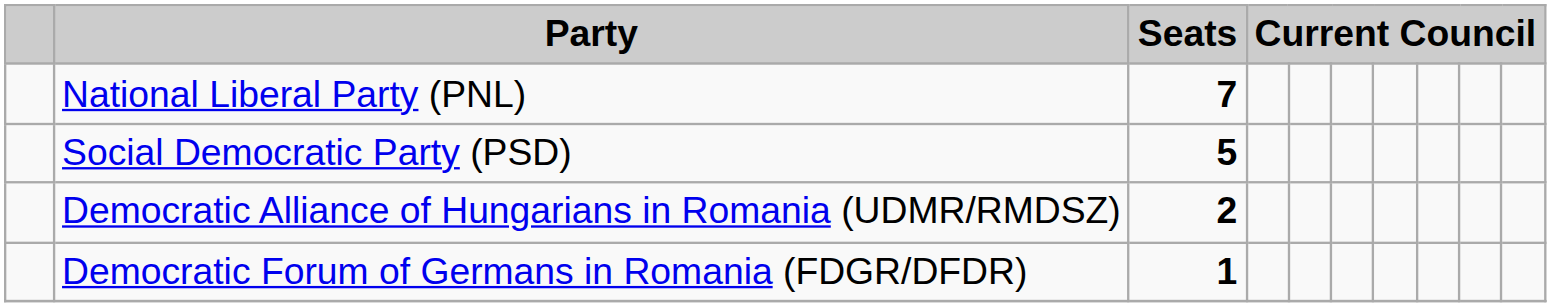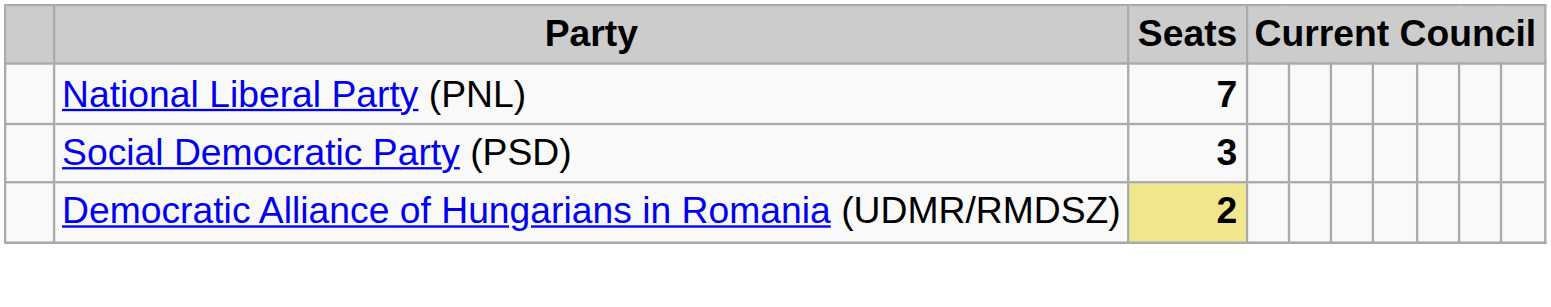Social Democratic Party (PSD) | Seats: 5 -> 3
Democratic Alliance of Hungarians in Romania (UDMR/RMDSZ) | Seats: no background -> khaki background
- row: Democratic Forum of Germans in Romania (FDGR/DFDR) | 1
